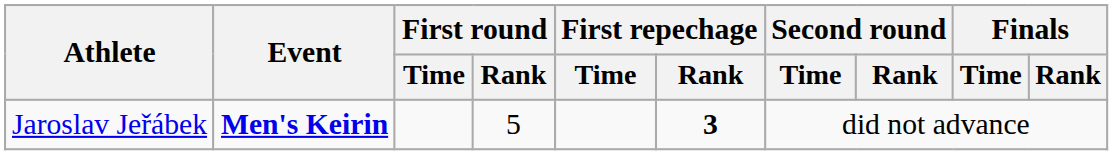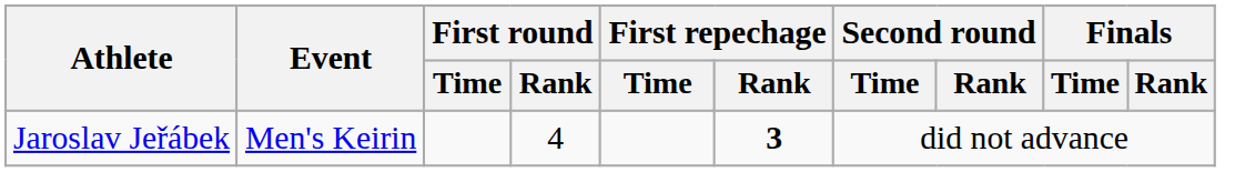Jaroslav Jeřábek | Event: bold -> normal
Jaroslav Jeřábek | First round / Rank: 5 -> 4
